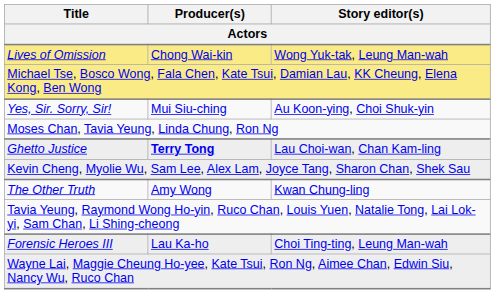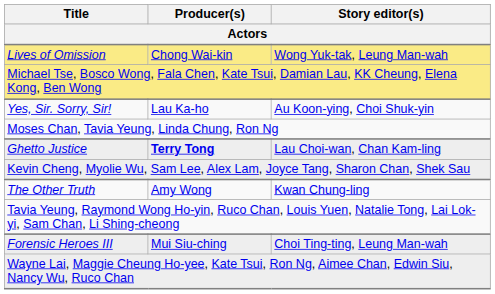Yes, Sir. Sorry, Sir! | Producer(s): Mui Siu-ching -> Lau Ka-ho
Forensic Heroes III | Producer(s): Lau Ka-ho -> Mui Siu-ching
